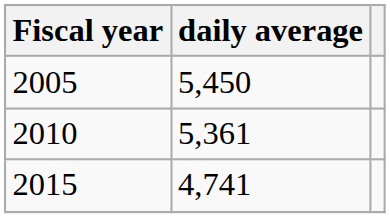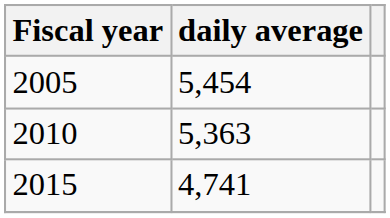2005 | daily average: 5,450 -> 5,454
2010 | daily average: 5,361 -> 5,363
